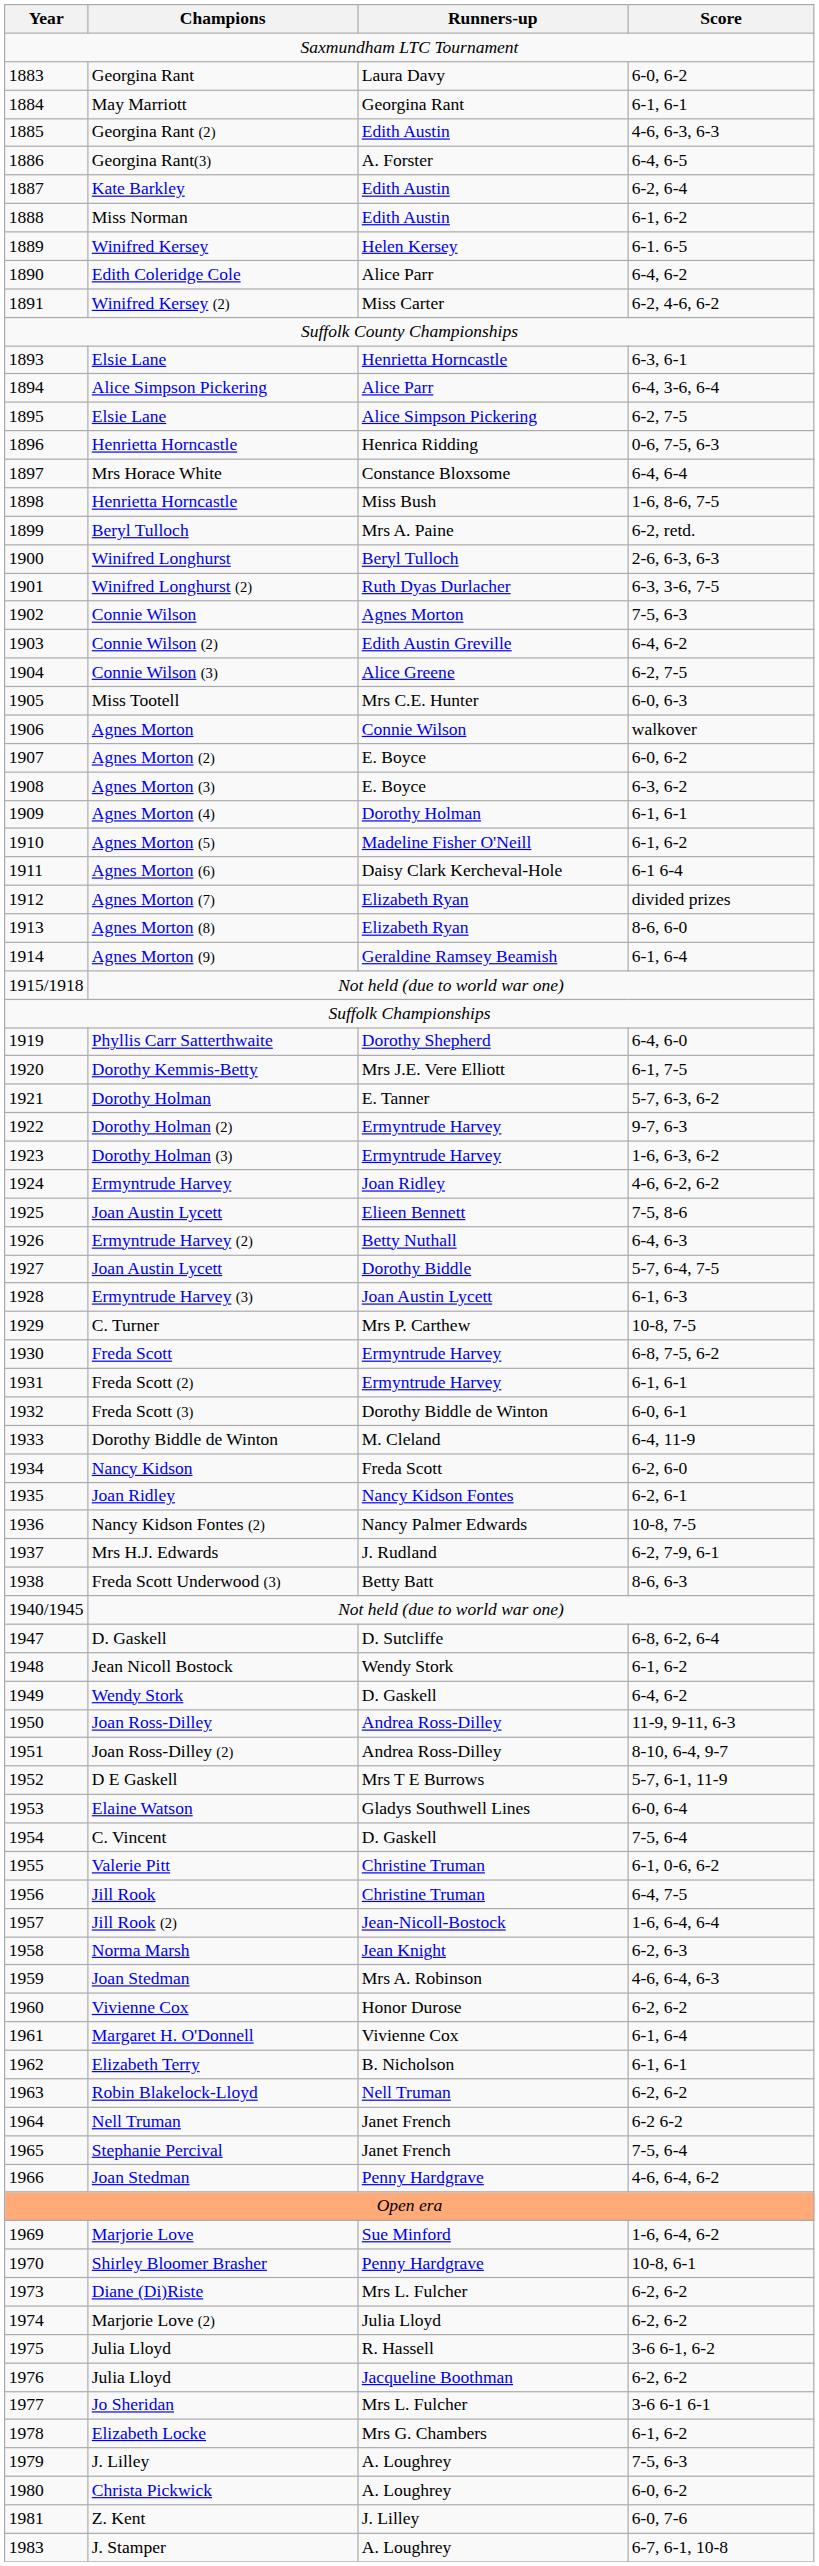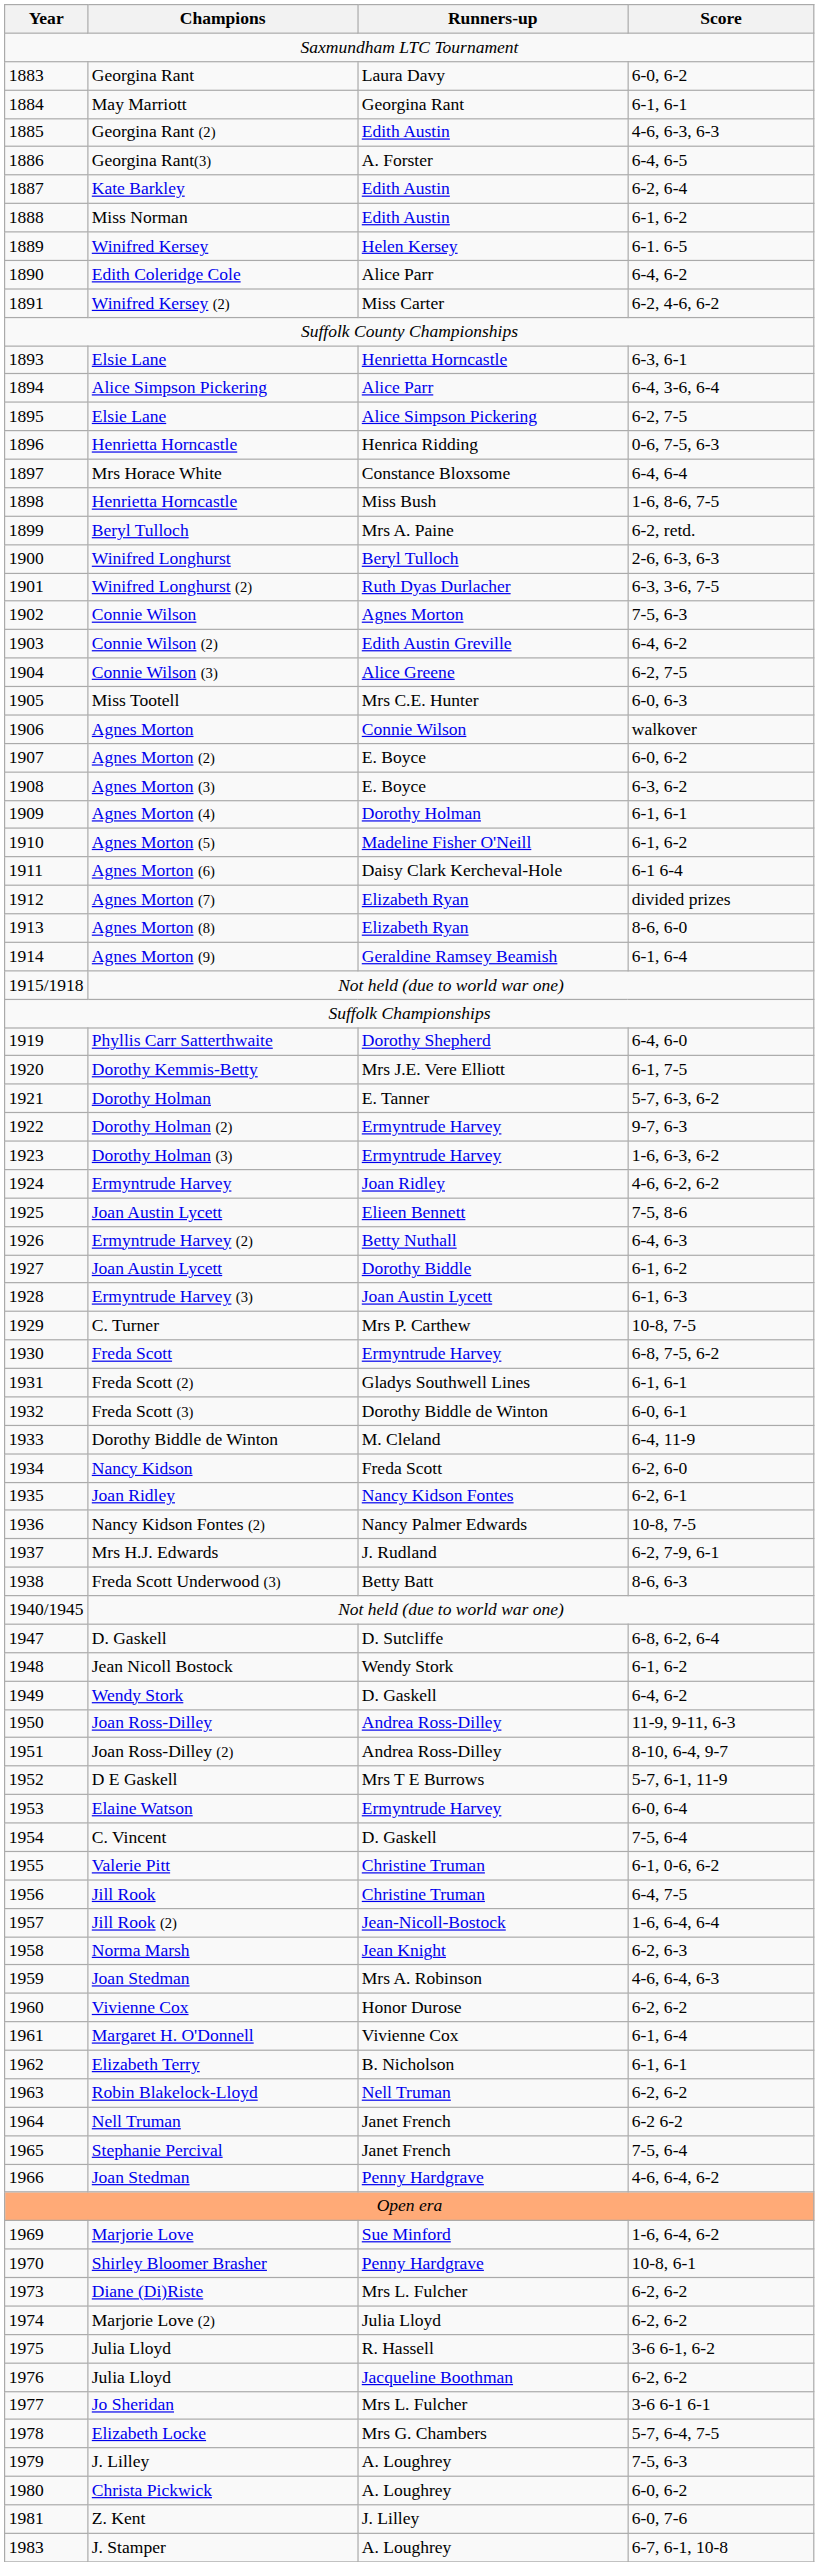1927 / Joan Austin Lycett | Score: 5-7, 6-4, 7-5 -> 6-1, 6-2
Freda Scott (2) | Runners-up: Ermyntrude Harvey -> Gladys Southwell Lines
Elaine Watson | Runners-up: Gladys Southwell Lines -> Ermyntrude Harvey
Elizabeth Locke | Score: 6-1, 6-2 -> 5-7, 6-4, 7-5
